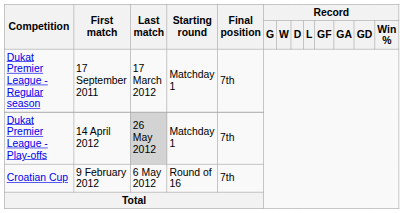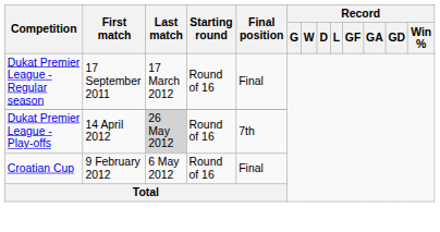Dukat Premier League - Regular season | Starting round: Matchday 1 -> Round of 16
Dukat Premier League - Regular season | Final position: 7th -> Final
Dukat Premier League - Play-offs | Starting round: Matchday 1 -> Round of 16
Croatian Cup | Final position: 7th -> Final
